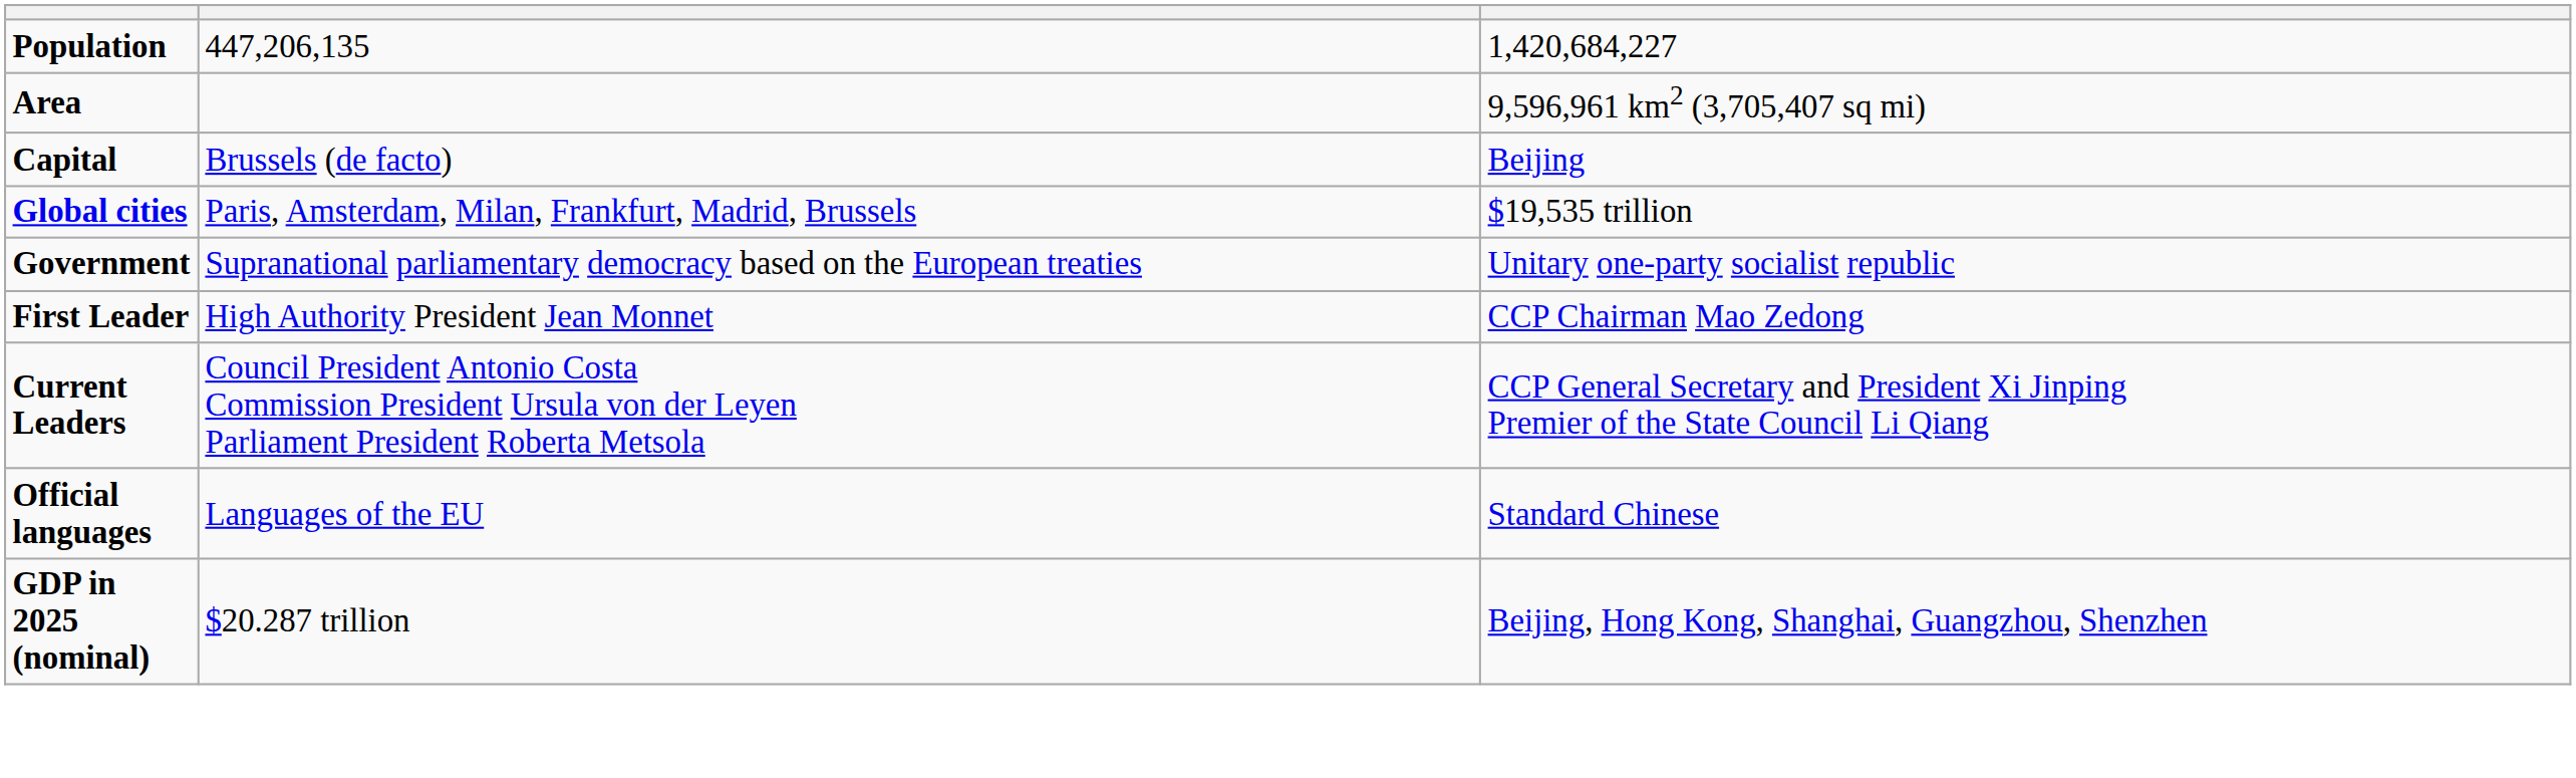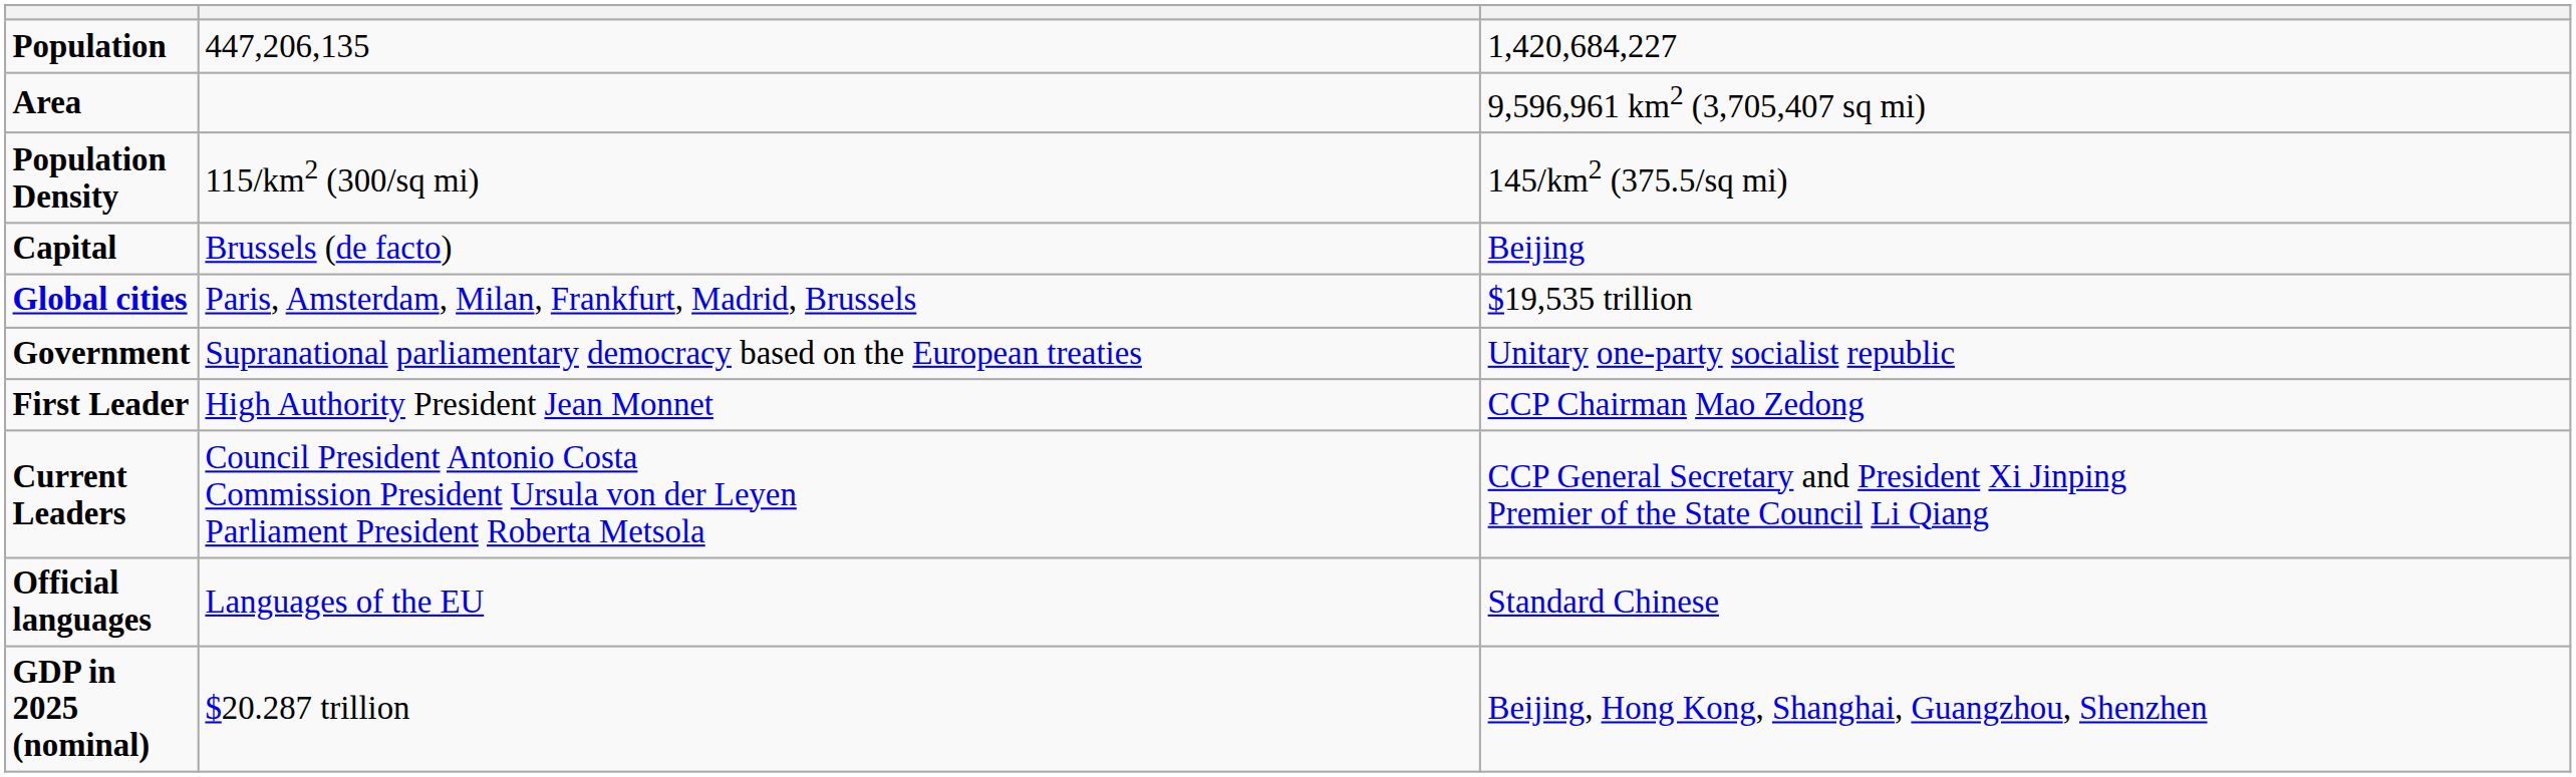+ row: Population Density | 115/km2 (300/sq mi) | 145/km2 (375.5/sq mi)
